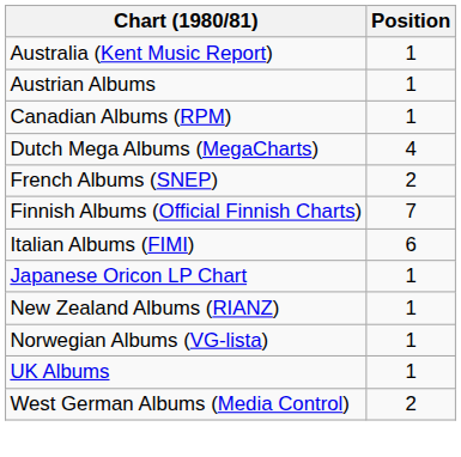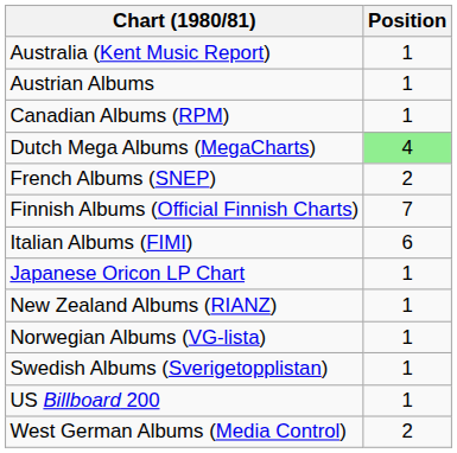Dutch Mega Albums (MegaCharts) | Position: no background -> lightgreen background
+ row: Swedish Albums (Sverigetopplistan) | 1
- row: UK Albums | 1
+ row: US Billboard 200 | 1
